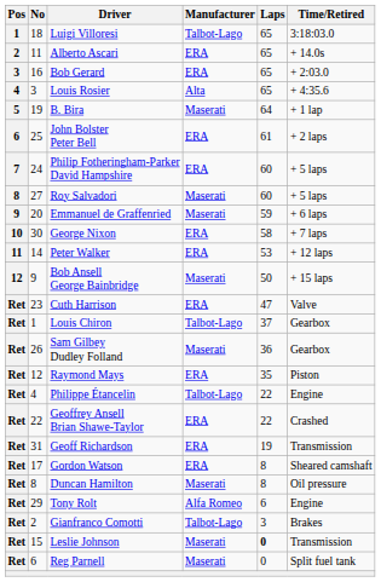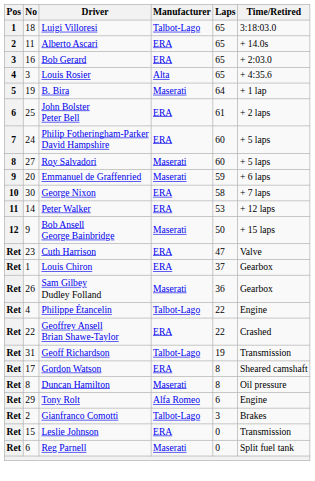Louis Chiron | Manufacturer: Talbot-Lago -> ERA
- row: Ret | 12 | Raymond Mays | ERA | 35 | Piston
Geoff Richardson | Manufacturer: ERA -> Talbot-Lago
Leslie Johnson | Manufacturer: Maserati -> ERA
Leslie Johnson | Laps: bold -> normal
